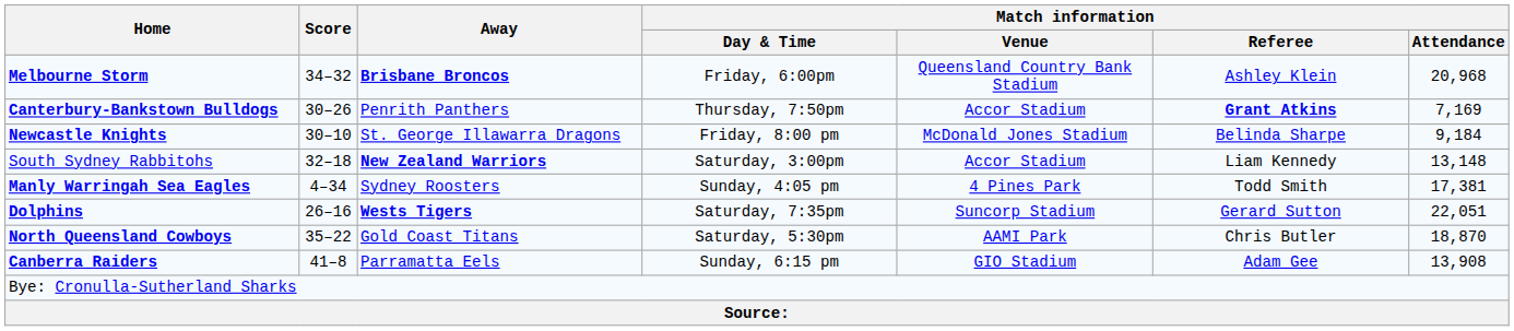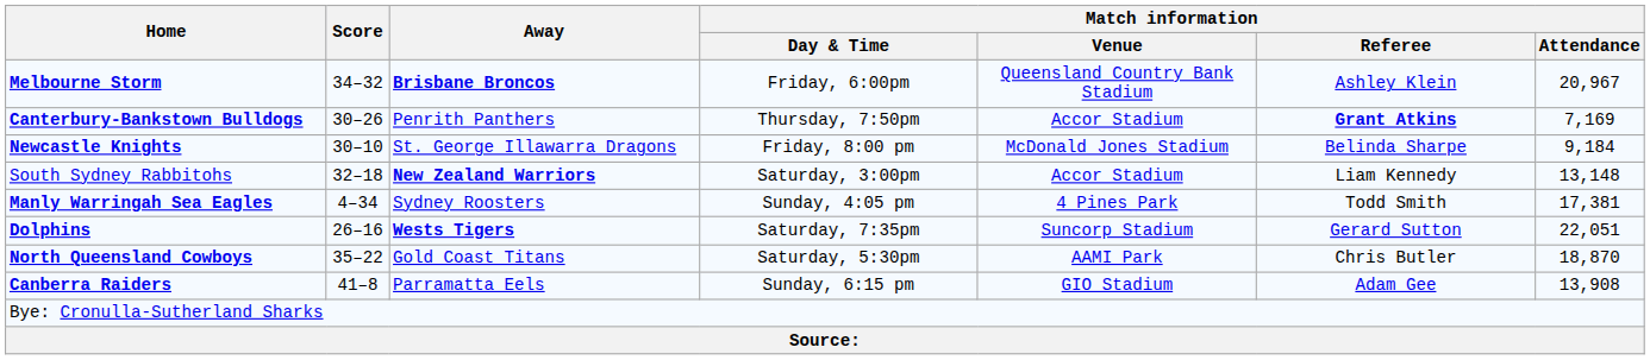Melbourne Storm | Match information / Attendance: 20,968 -> 20,967
